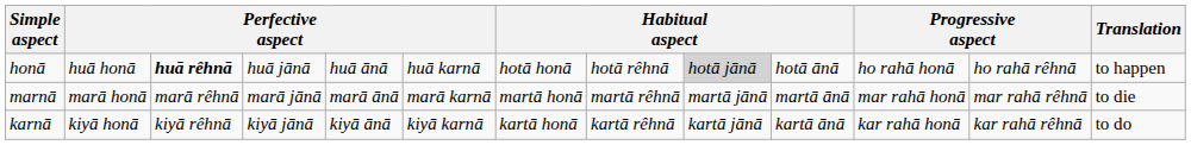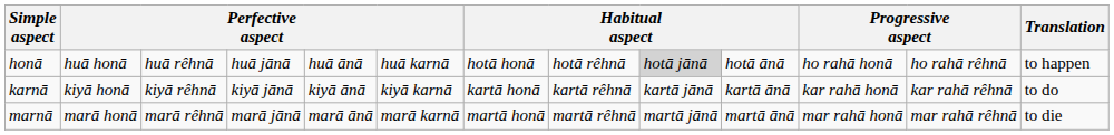honā | column 3: bold -> normal
rows swapped: karnā <-> marnā
